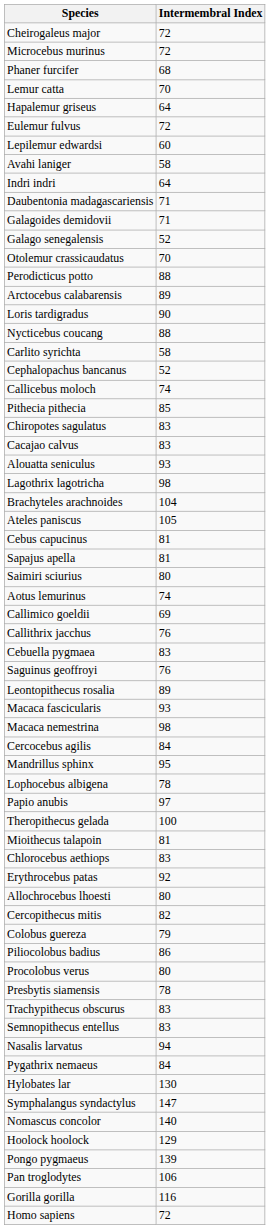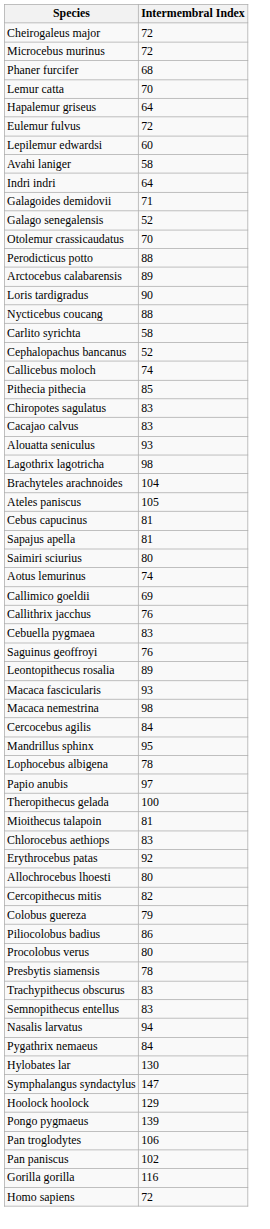- row: Daubentonia madagascariensis | 71
- row: Nomascus concolor | 140
+ row: Pan paniscus | 102
